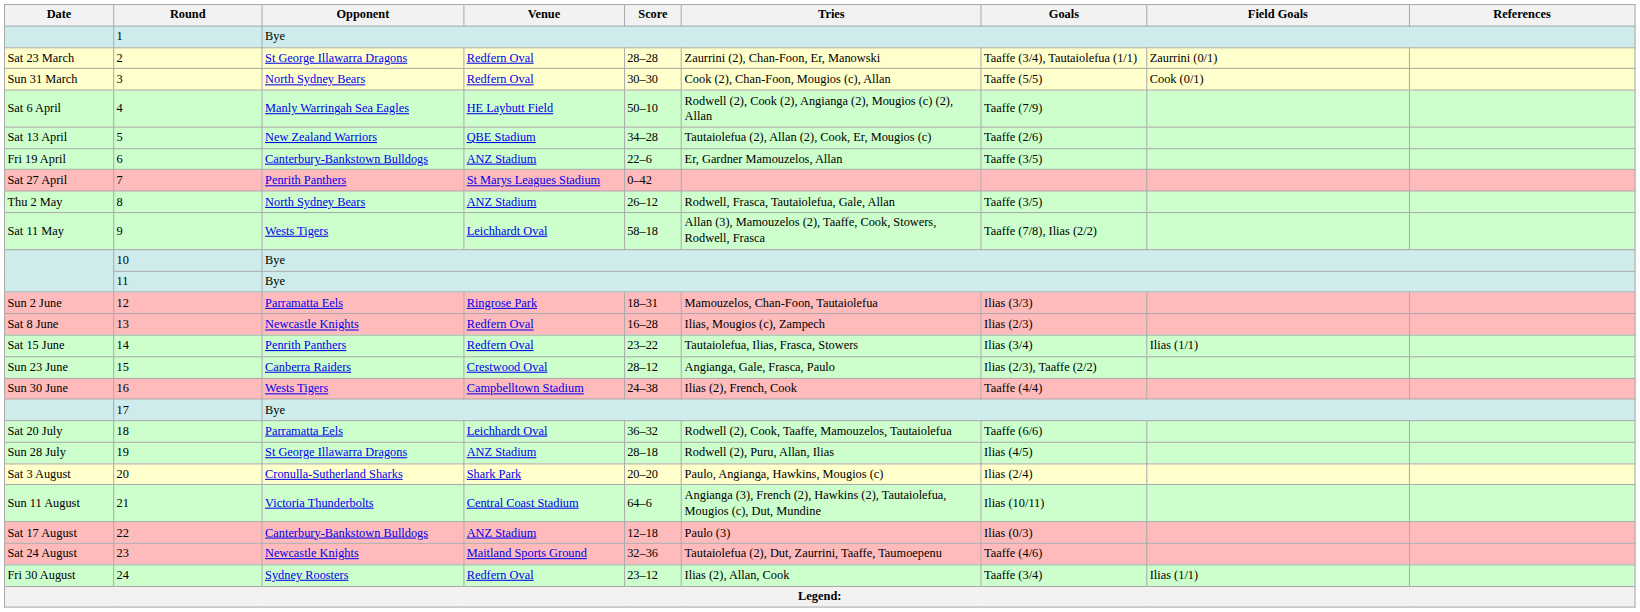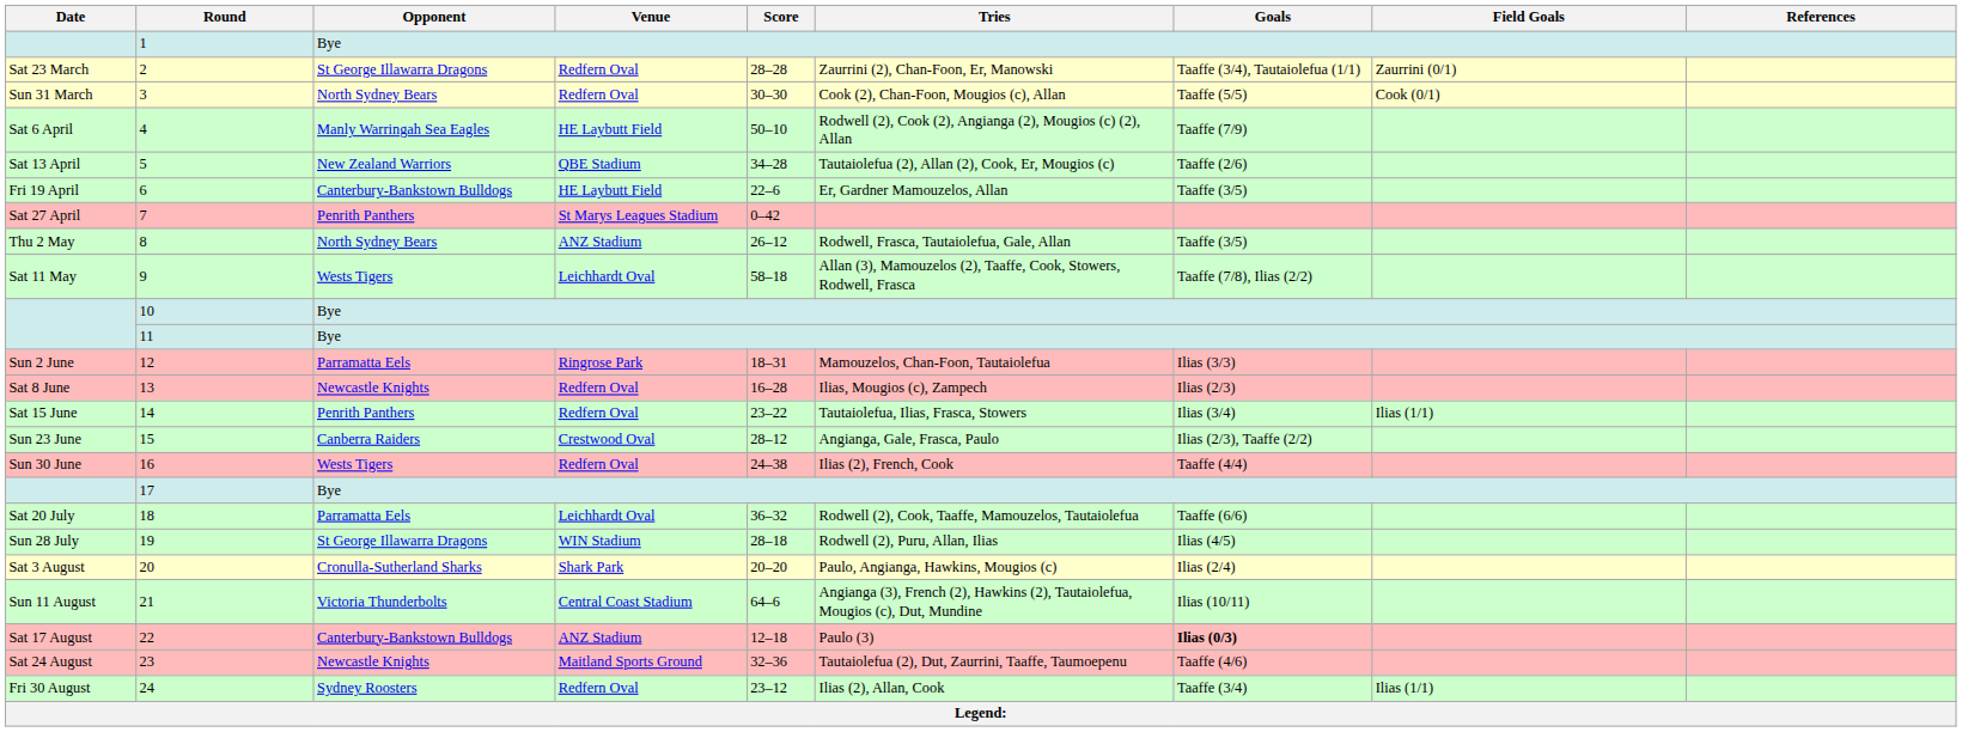6 | Venue: ANZ Stadium -> HE Laybutt Field
16 | Venue: Campbelltown Stadium -> Redfern Oval
19 | Venue: ANZ Stadium -> WIN Stadium
22 | Goals: normal -> bold
